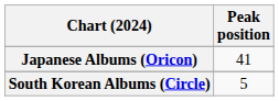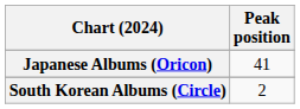South Korean Albums (Circle) | Peak position: 5 -> 2
